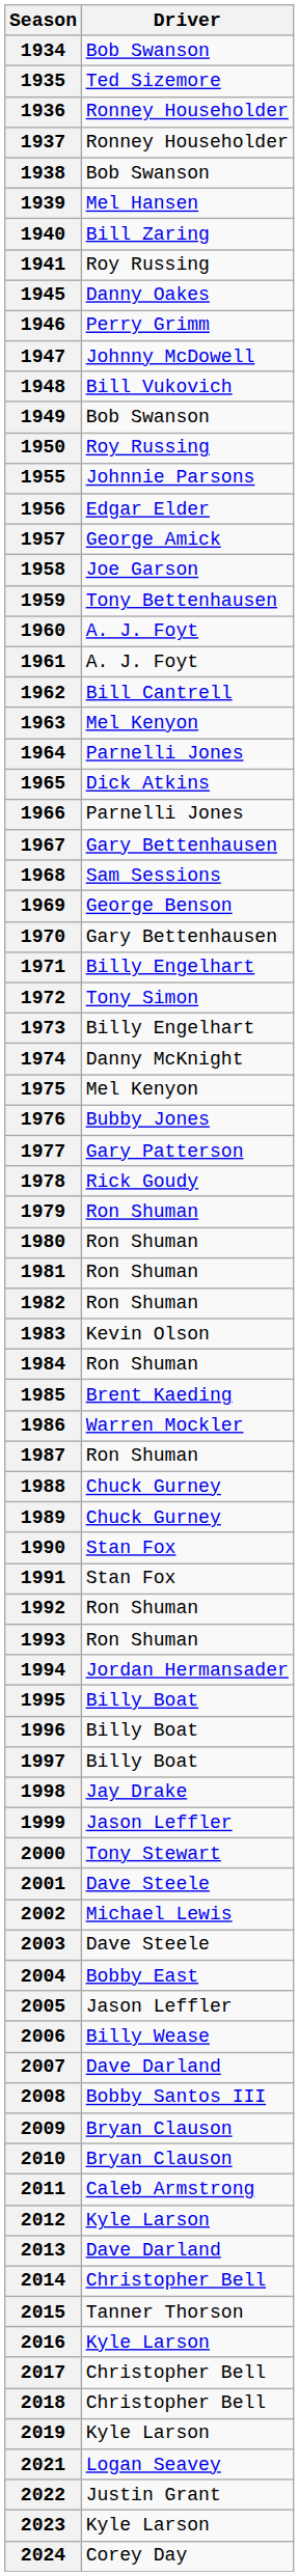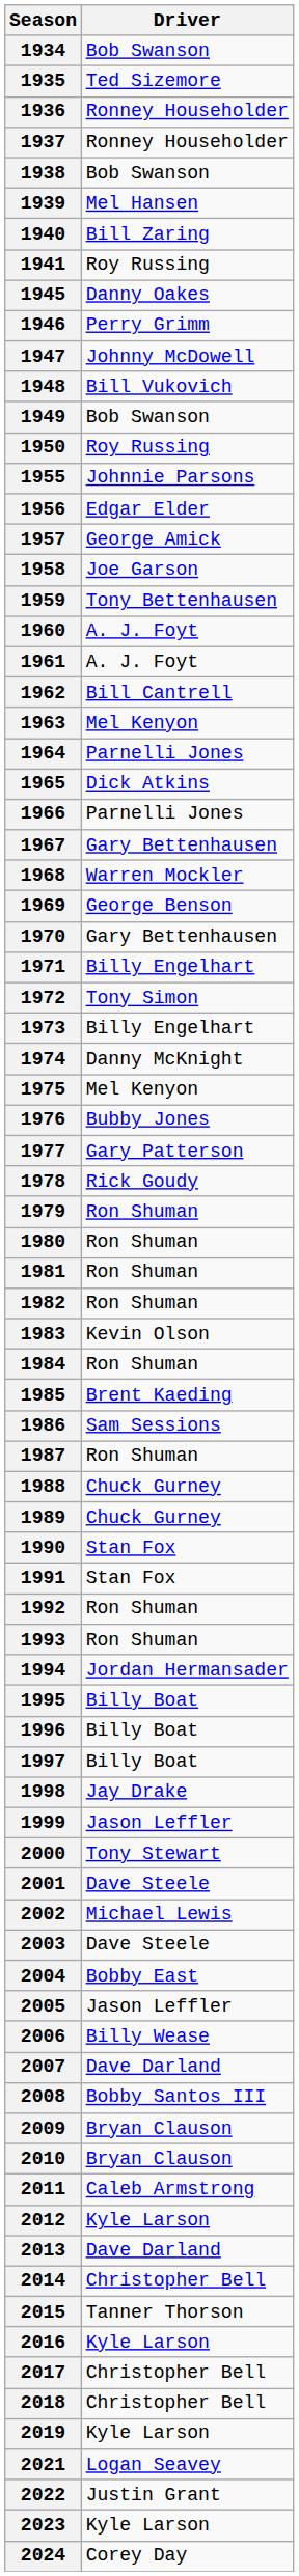1968 | Driver: Sam Sessions -> Warren Mockler
1986 | Driver: Warren Mockler -> Sam Sessions
